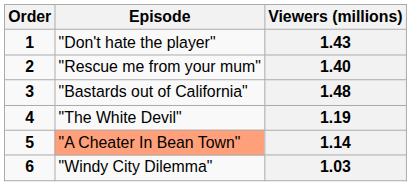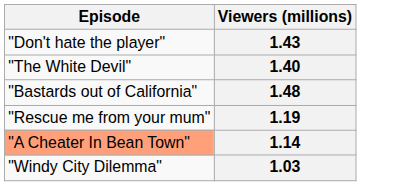- column: Order | 1 | 2 | 3 | 4 | 5 | 6
1.40 | Episode: "Rescue me from your mum" -> "The White Devil"
1.19 | Episode: "The White Devil" -> "Rescue me from your mum"
